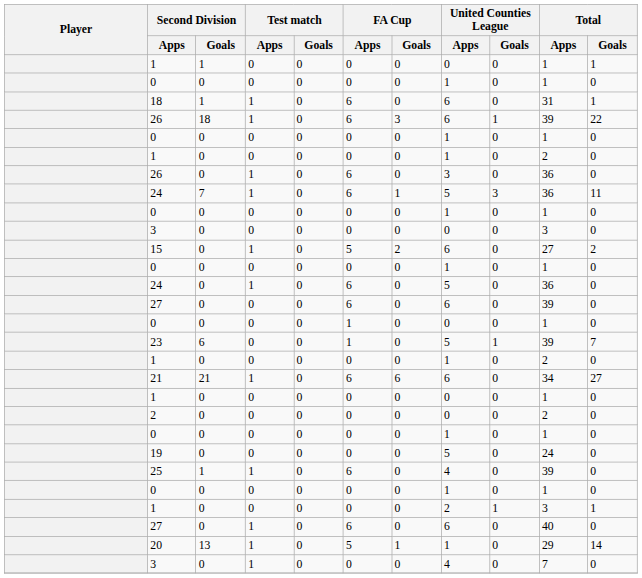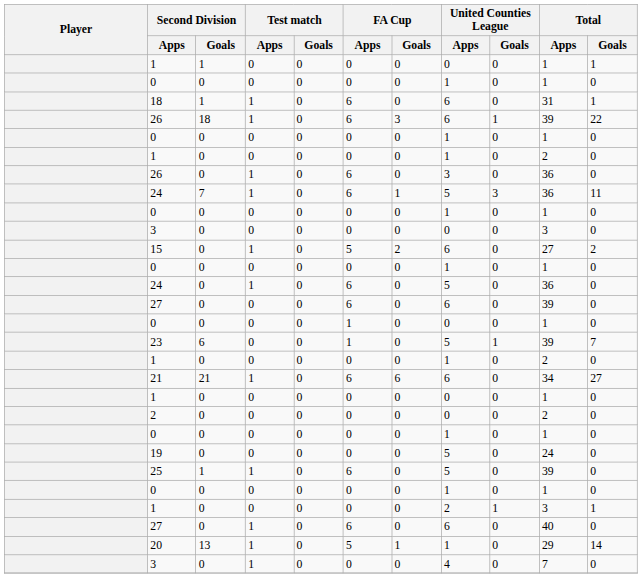25 | United Counties League / Apps: 4 -> 5
